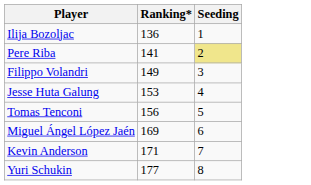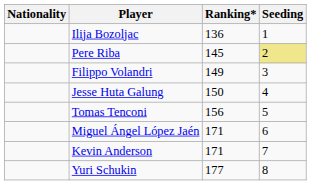+ column: Nationality
Pere Riba | Ranking*: 141 -> 145
Jesse Huta Galung | Ranking*: 153 -> 150
Miguel Ángel López Jaén | Ranking*: 169 -> 171
